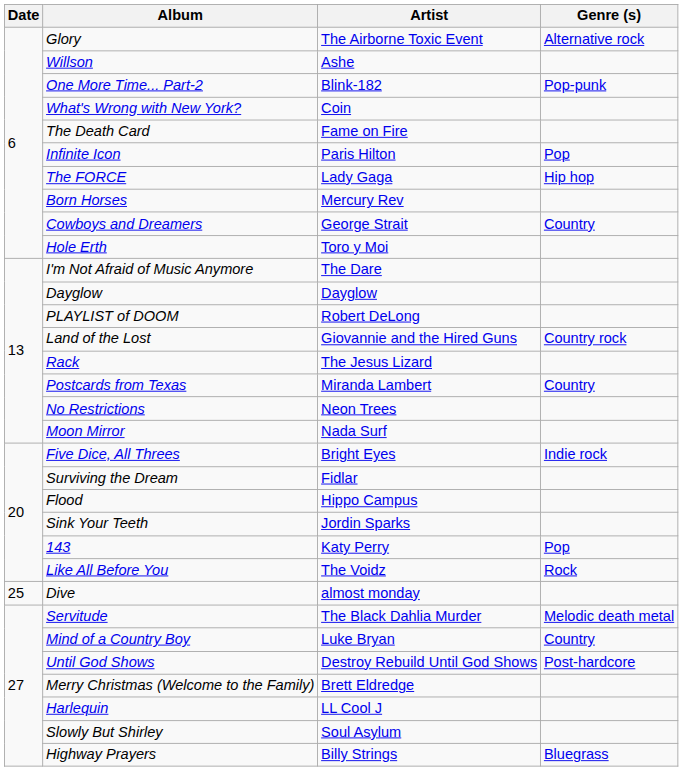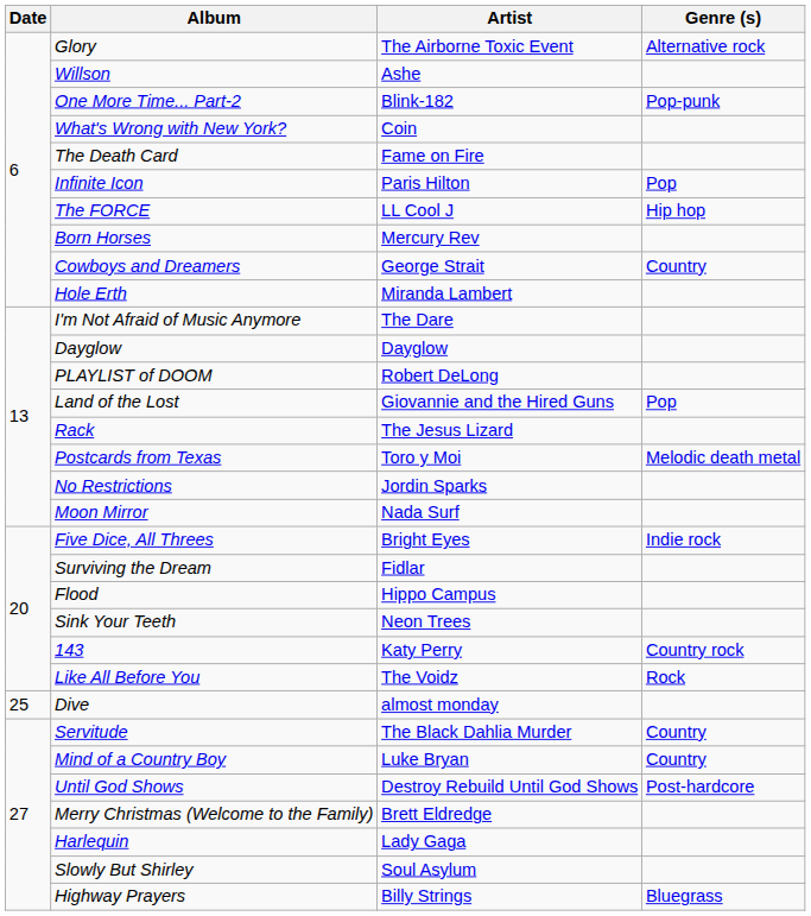The FORCE | Artist: Lady Gaga -> LL Cool J
Hole Erth | Artist: Toro y Moi -> Miranda Lambert
Land of the Lost | Genre (s): Country rock -> Pop
Postcards from Texas | Artist: Miranda Lambert -> Toro y Moi
Postcards from Texas | Genre (s): Country -> Melodic death metal
No Restrictions | Artist: Neon Trees -> Jordin Sparks
Sink Your Teeth | Artist: Jordin Sparks -> Neon Trees
143 | Genre (s): Pop -> Country rock
Servitude | Genre (s): Melodic death metal -> Country
Harlequin | Artist: LL Cool J -> Lady Gaga
